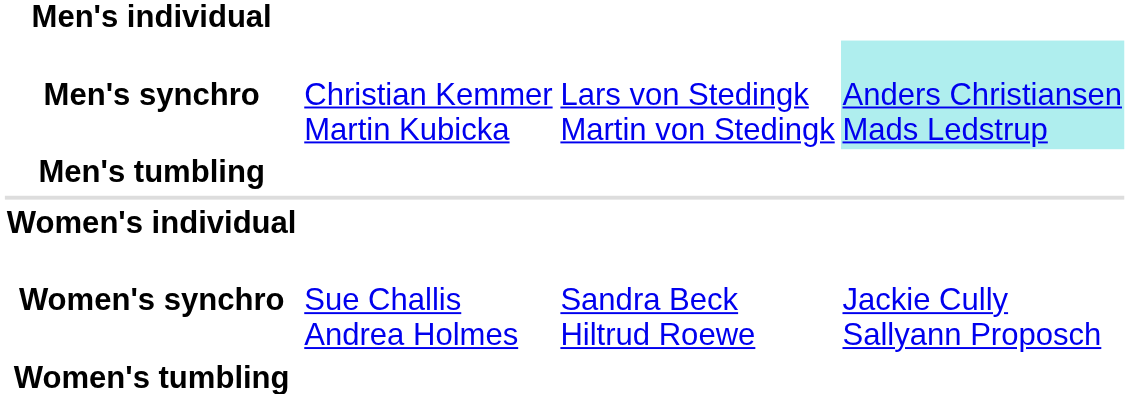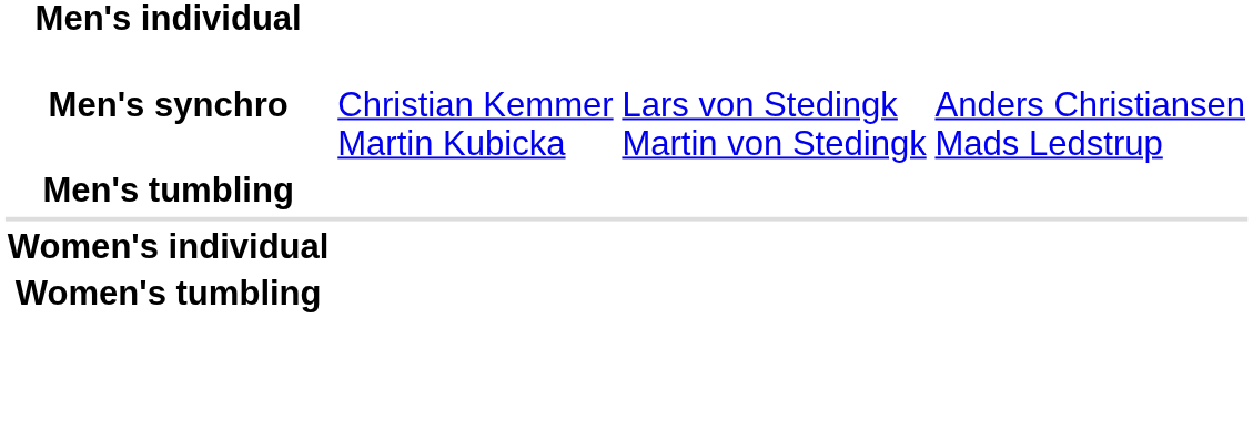Men's synchro | column 4: paleturquoise background -> no background
- row: Women's synchro | Sue Challis Andrea Holmes | Sandra Beck Hiltrud Roewe | Jackie Cully Sallyann Proposch
